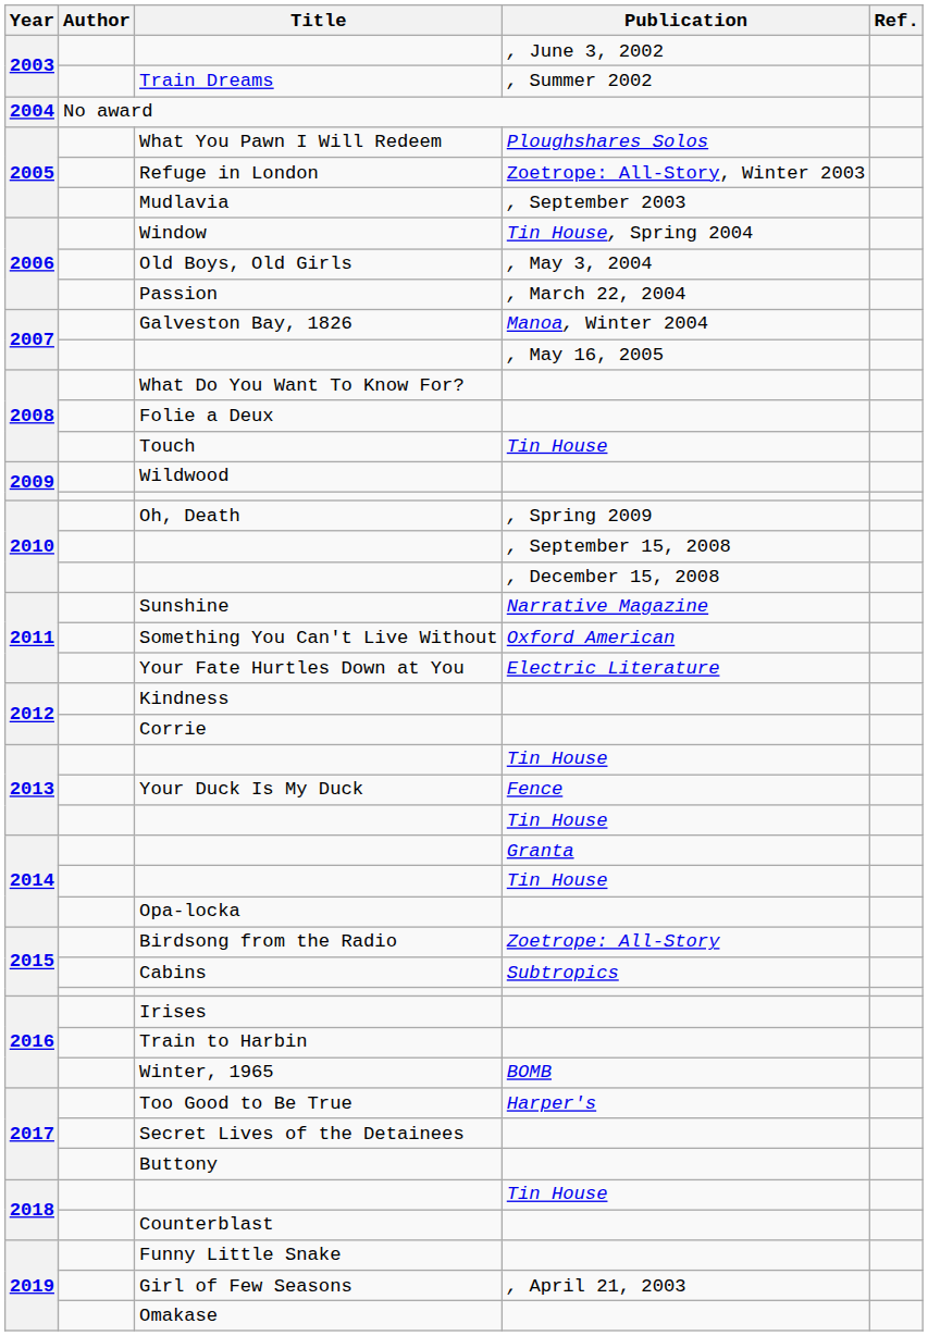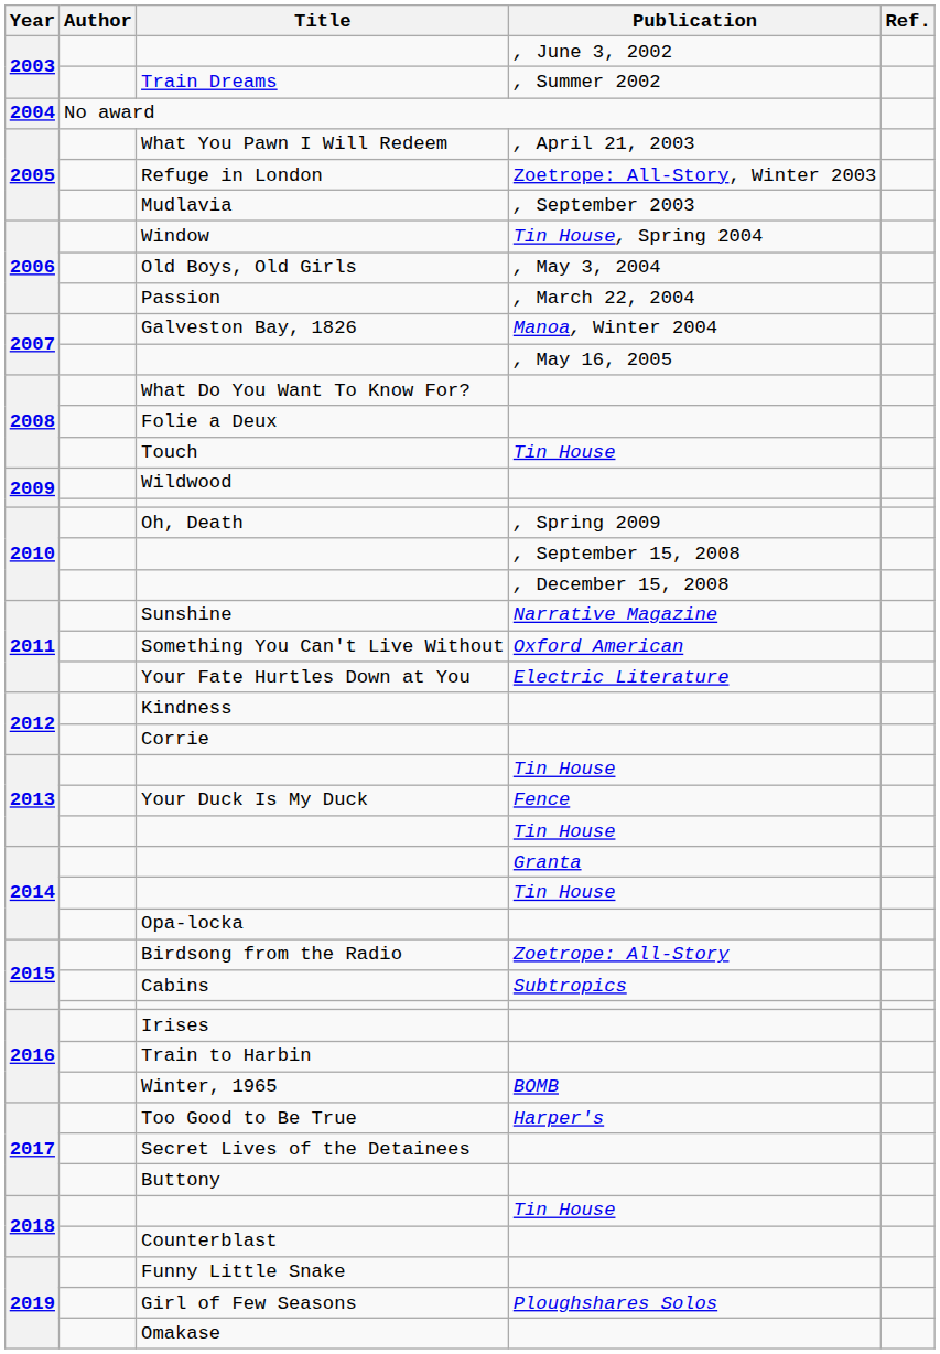What You Pawn I Will Redeem | Publication: Ploughshares Solos -> , April 21, 2003
Girl of Few Seasons | Publication: , April 21, 2003 -> Ploughshares Solos
